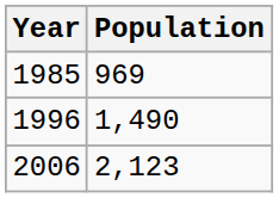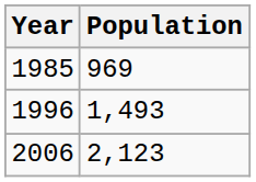1996 | Population: 1,490 -> 1,493
